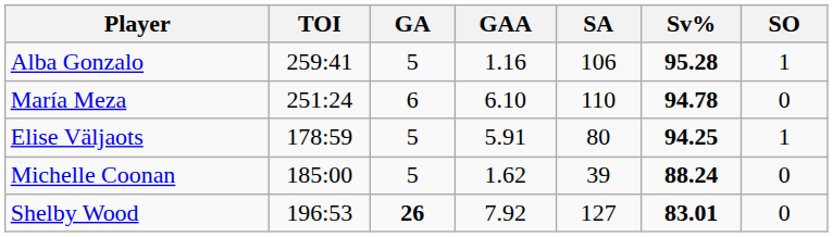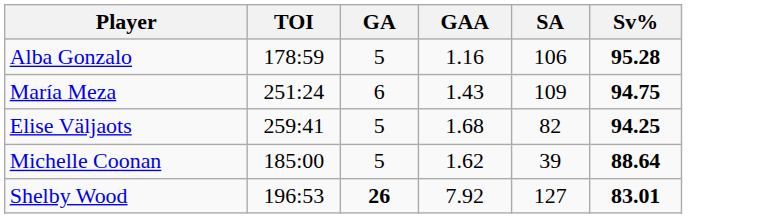- column: SO | 1 | 0 | 1 | 0 | 0
Alba Gonzalo | TOI: 259:41 -> 178:59
María Meza | GAA: 6.10 -> 1.43
María Meza | SA: 110 -> 109
María Meza | Sv%: 94.78 -> 94.75
Elise Väljaots | TOI: 178:59 -> 259:41
Elise Väljaots | GAA: 5.91 -> 1.68
Elise Väljaots | SA: 80 -> 82
Michelle Coonan | Sv%: 88.24 -> 88.64
